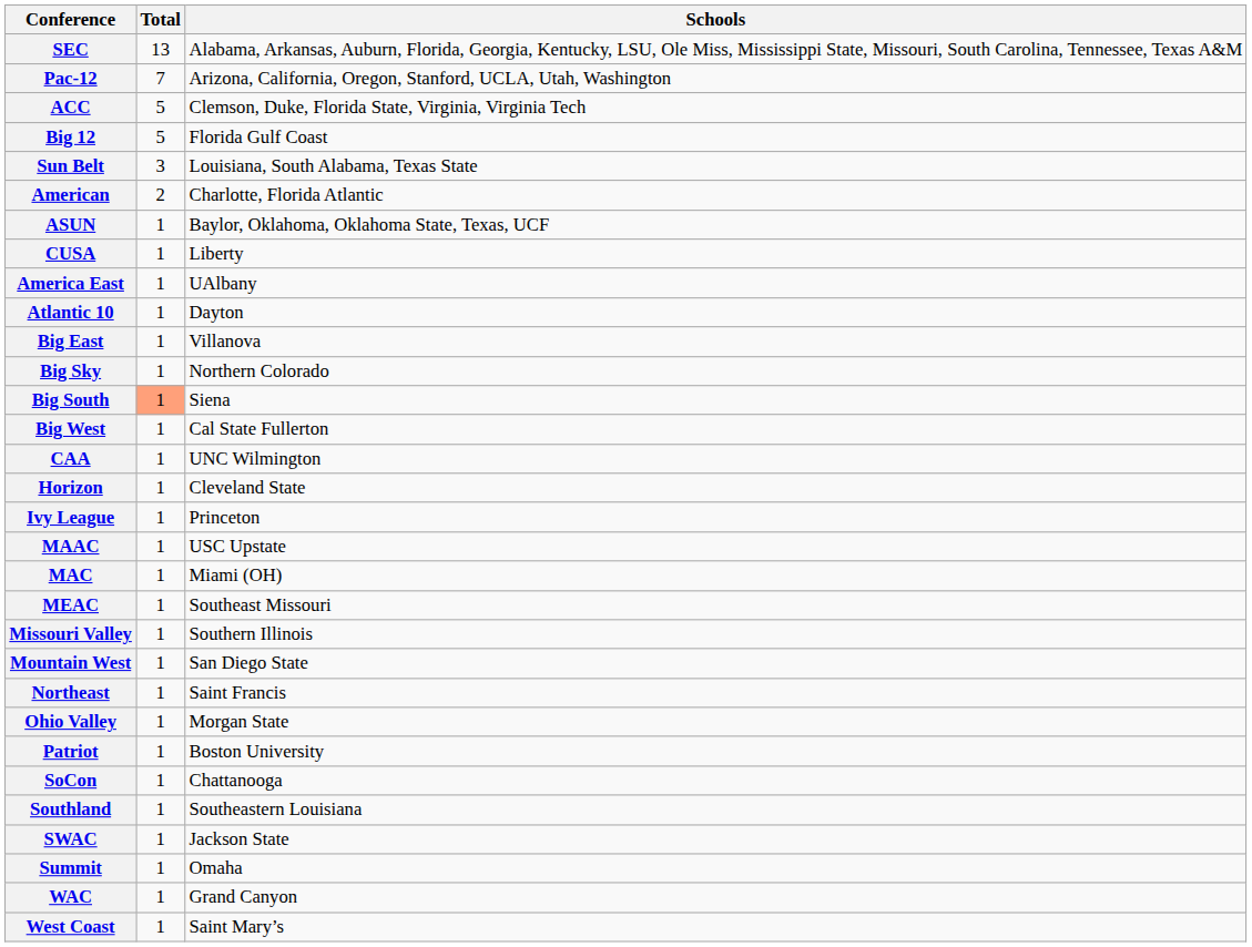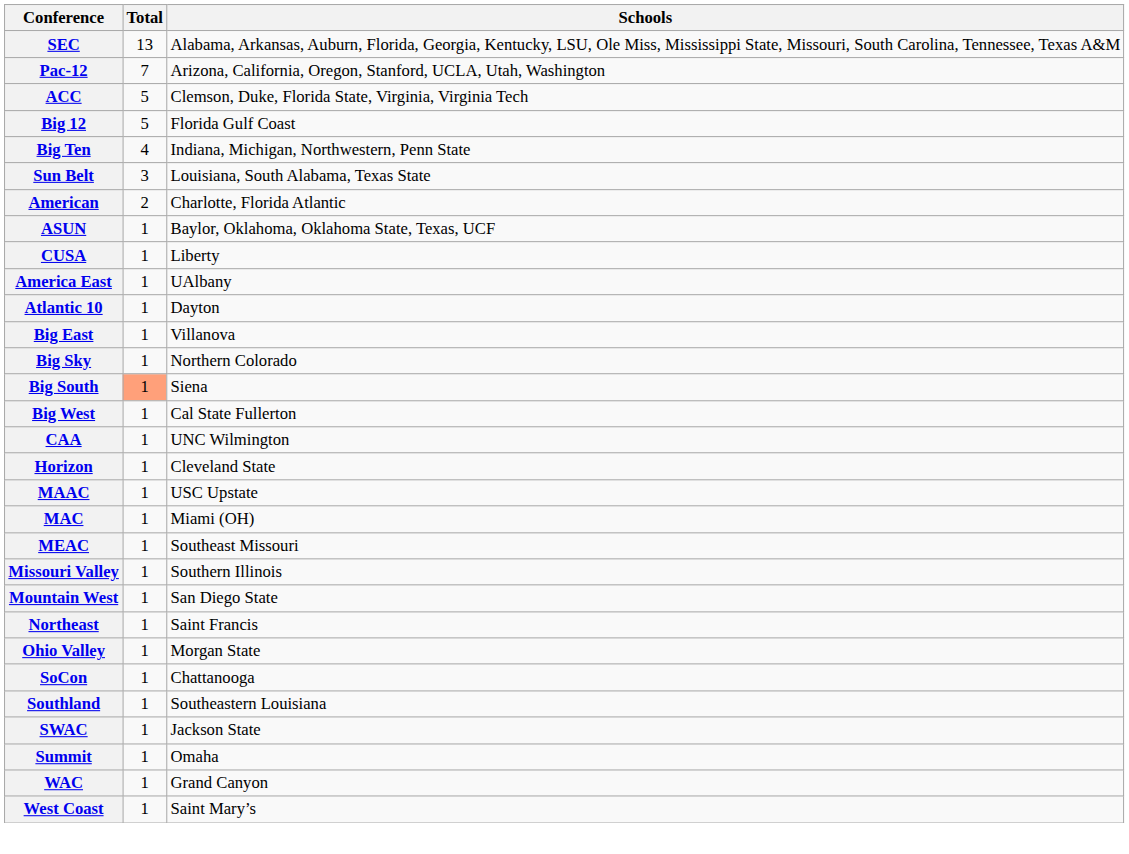+ row: Big Ten | 4 | Indiana, Michigan, Northwestern, Penn State
- row: Ivy League | 1 | Princeton
- row: Patriot | 1 | Boston University
